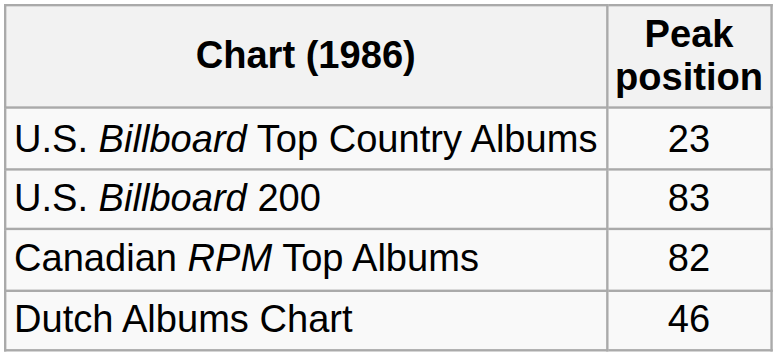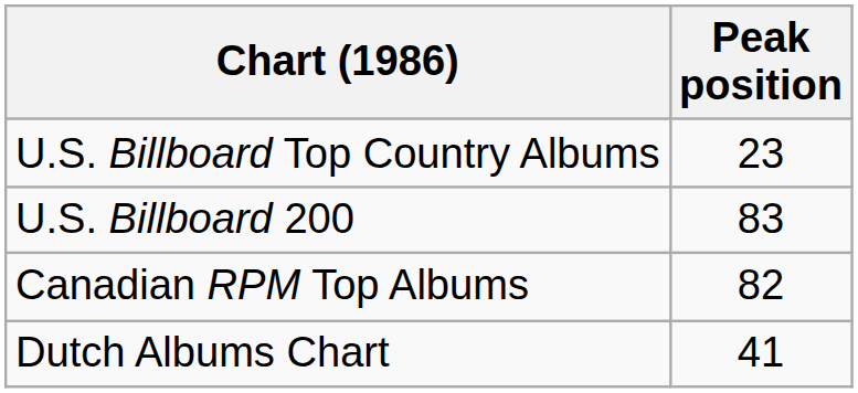Dutch Albums Chart | Peak position: 46 -> 41
